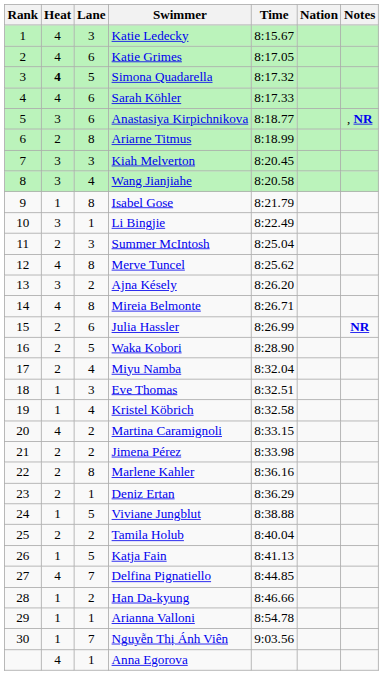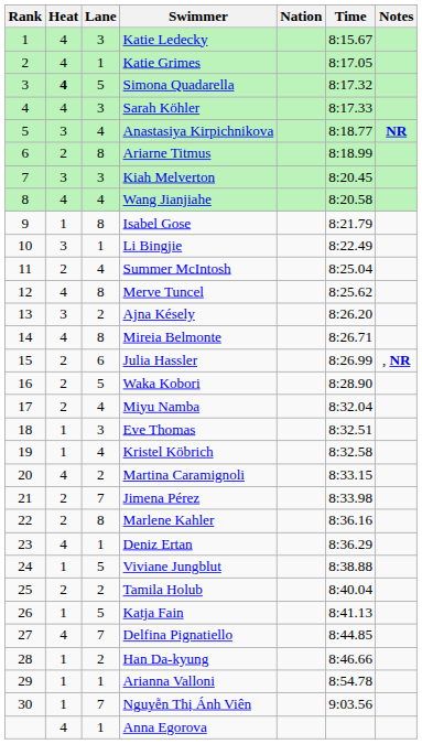columns swapped: Nation <-> Time
Katie Grimes | Lane: 6 -> 1
Sarah Köhler | Lane: 6 -> 3
Anastasiya Kirpichnikova | Lane: 6 -> 4
Anastasiya Kirpichnikova | Notes: , NR -> NR
Wang Jianjiahe | Heat: 3 -> 4
Summer McIntosh | Lane: 3 -> 4
Julia Hassler | Notes: NR -> , NR
Jimena Pérez | Lane: 2 -> 7
Deniz Ertan | Heat: 2 -> 4
